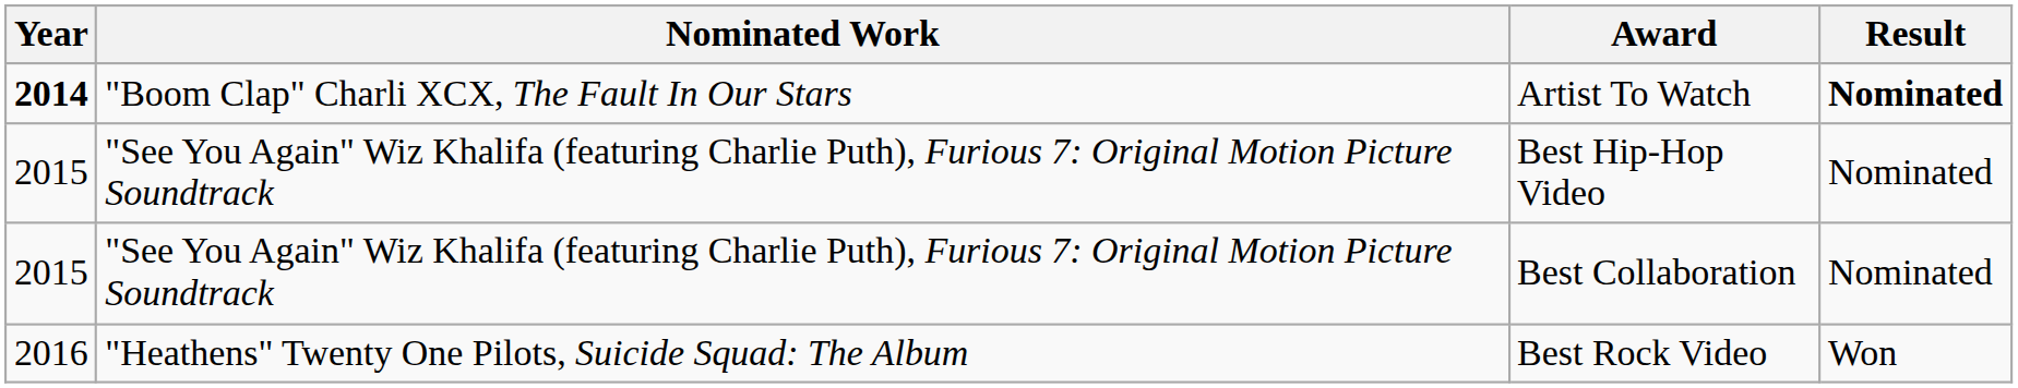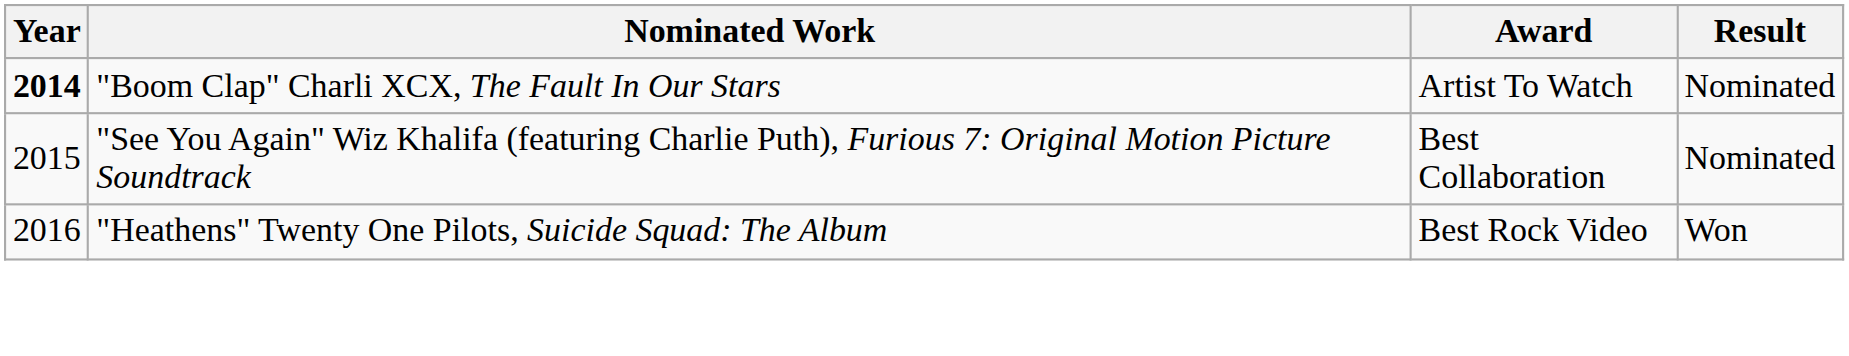Artist To Watch | Result: bold -> normal
- row: 2015 | "See You Again" Wiz Khalifa (featuring Charlie Puth), Furious 7: Original Motion Picture Soundtrack | Best Hip-Hop Video | Nominated
